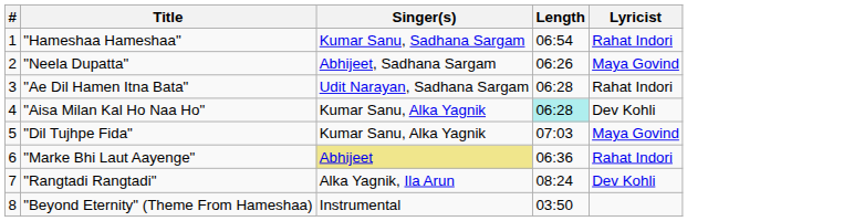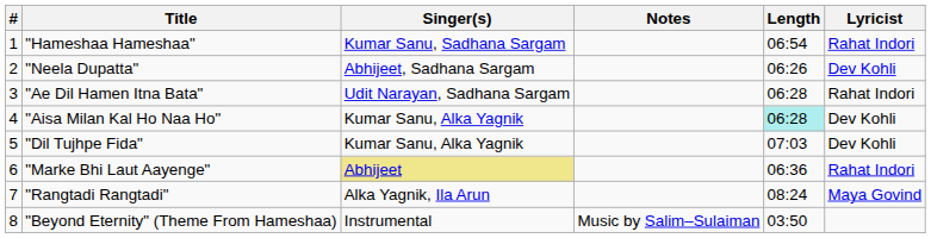+ column: Notes | Music by Salim–Sulaiman
"Neela Dupatta" | Lyricist: Maya Govind -> Dev Kohli
"Dil Tujhpe Fida" | Lyricist: Maya Govind -> Dev Kohli
"Rangtadi Rangtadi" | Lyricist: Dev Kohli -> Maya Govind
